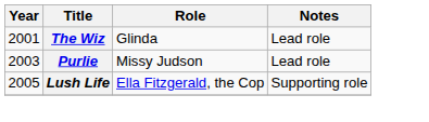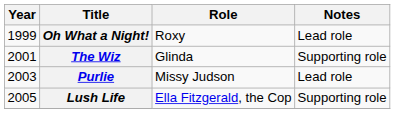+ row: 1999 | Oh What a Night! | Roxy | Lead role
The Wiz | Notes: Lead role -> Supporting role
